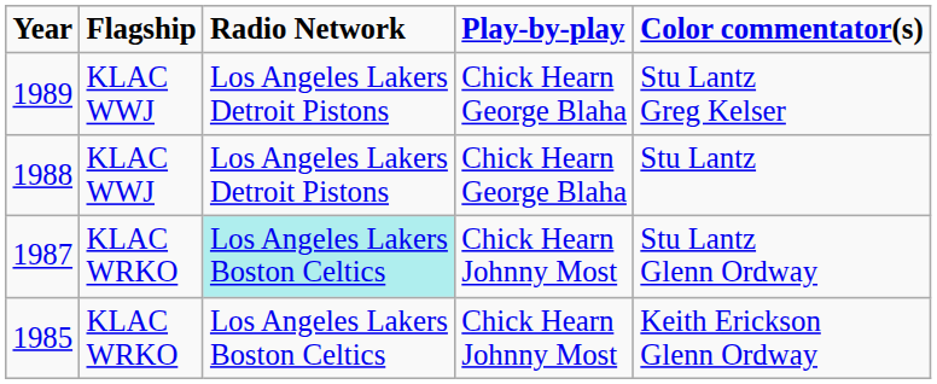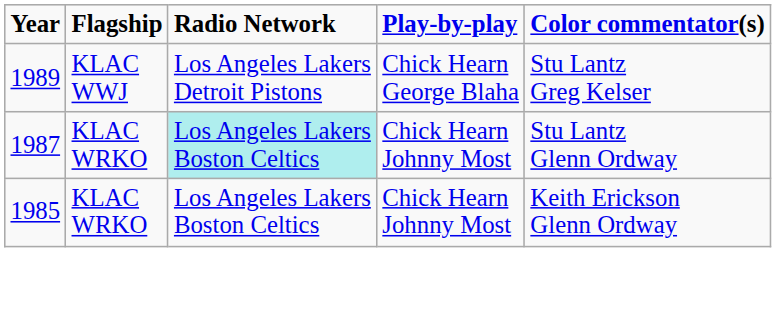- row: 1988 | KLAC WWJ | Los Angeles Lakers Detroit Pistons | Chick Hearn George Blaha | Stu Lantz
